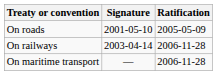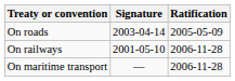On roads | Signature: 2001-05-10 -> 2003-04-14
On railways | Signature: 2003-04-14 -> 2001-05-10
